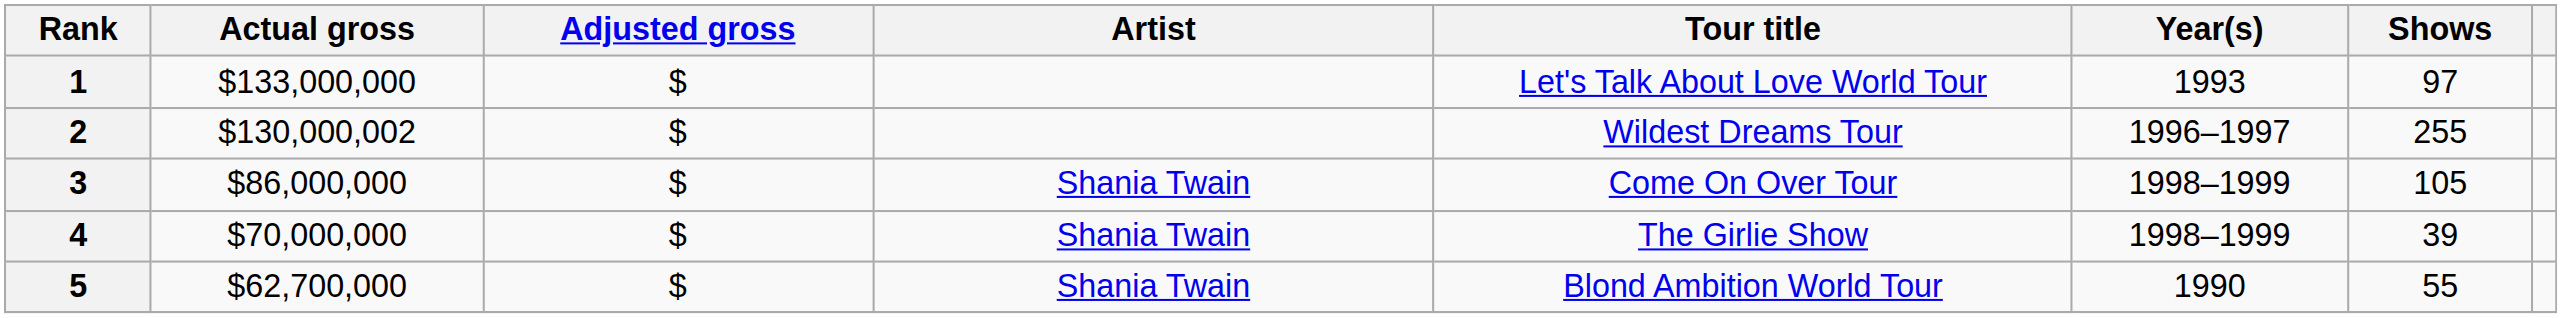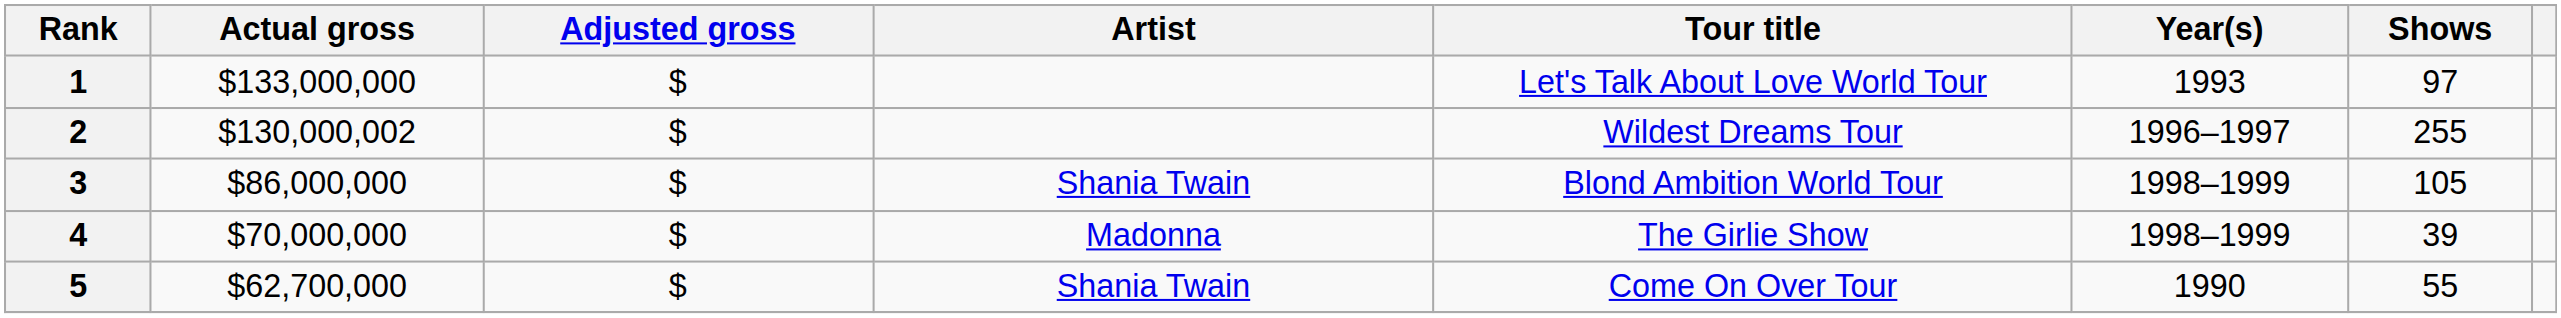3 | Tour title: Come On Over Tour -> Blond Ambition World Tour
4 | Artist: Shania Twain -> Madonna
5 | Tour title: Blond Ambition World Tour -> Come On Over Tour
